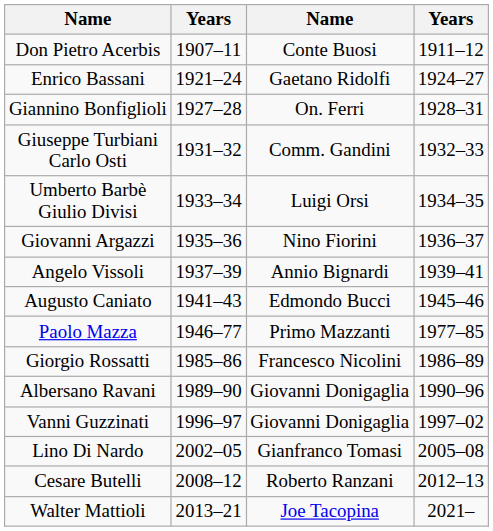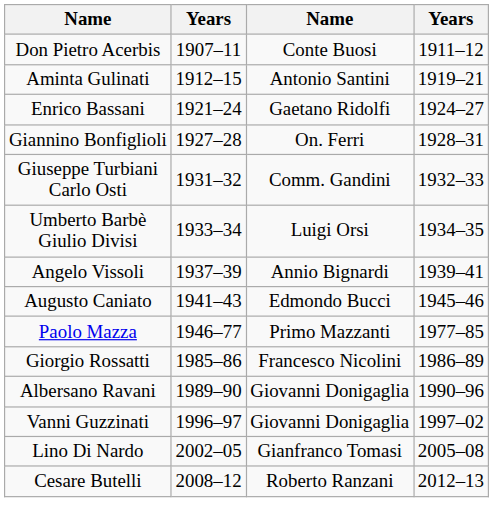+ row: Aminta Gulinati | 1912–15 | Antonio Santini | 1919–21
- row: Giovanni Argazzi | 1935–36 | Nino Fiorini | 1936–37
- row: Walter Mattioli | 2013–21 | Joe Tacopina | 2021–
